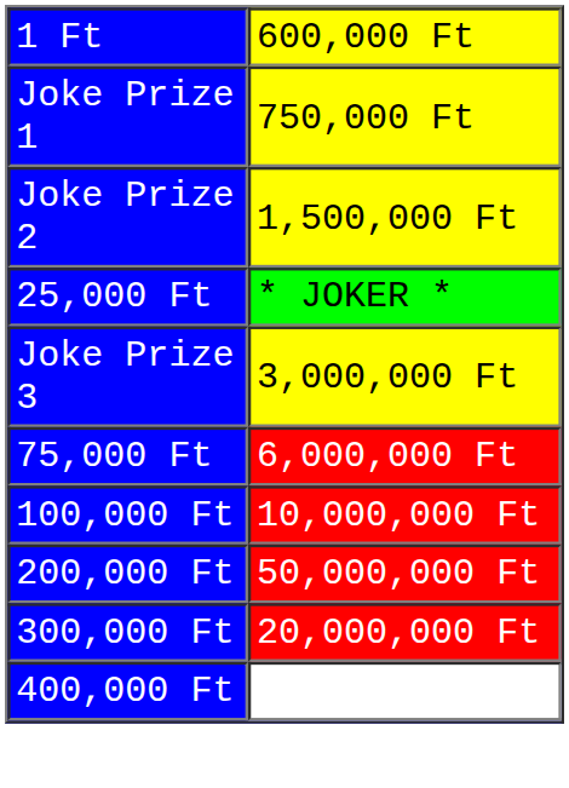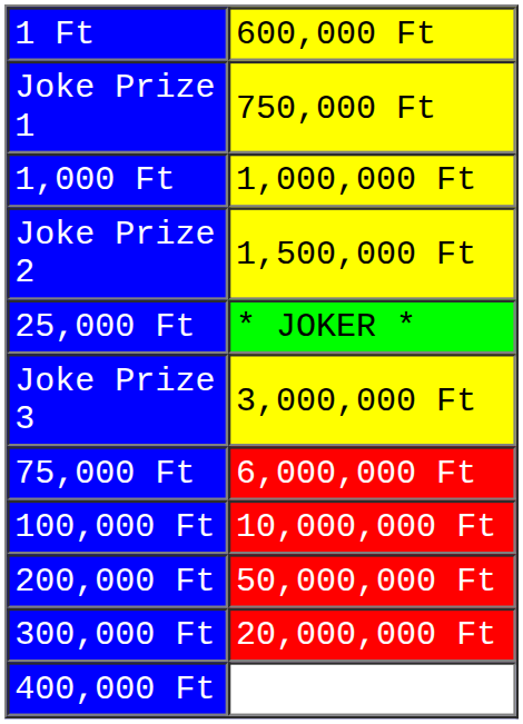+ row: 1,000 Ft | 1,000,000 Ft
